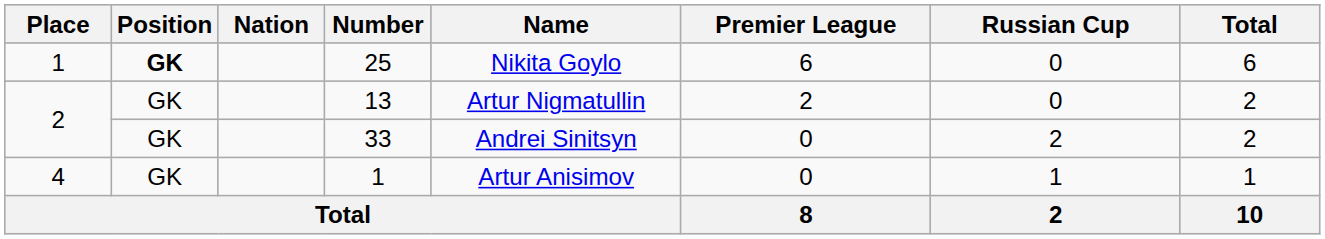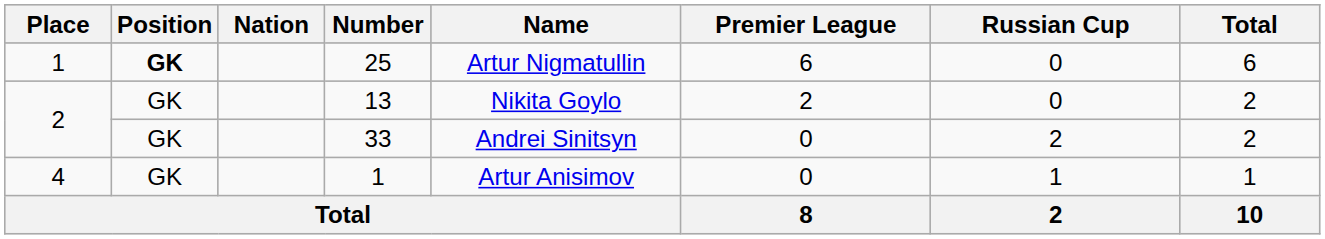25 | Name: Nikita Goylo -> Artur Nigmatullin
13 | Name: Artur Nigmatullin -> Nikita Goylo
